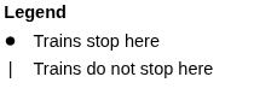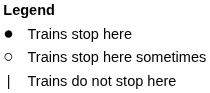+ row: ○ | Trains stop here sometimes
